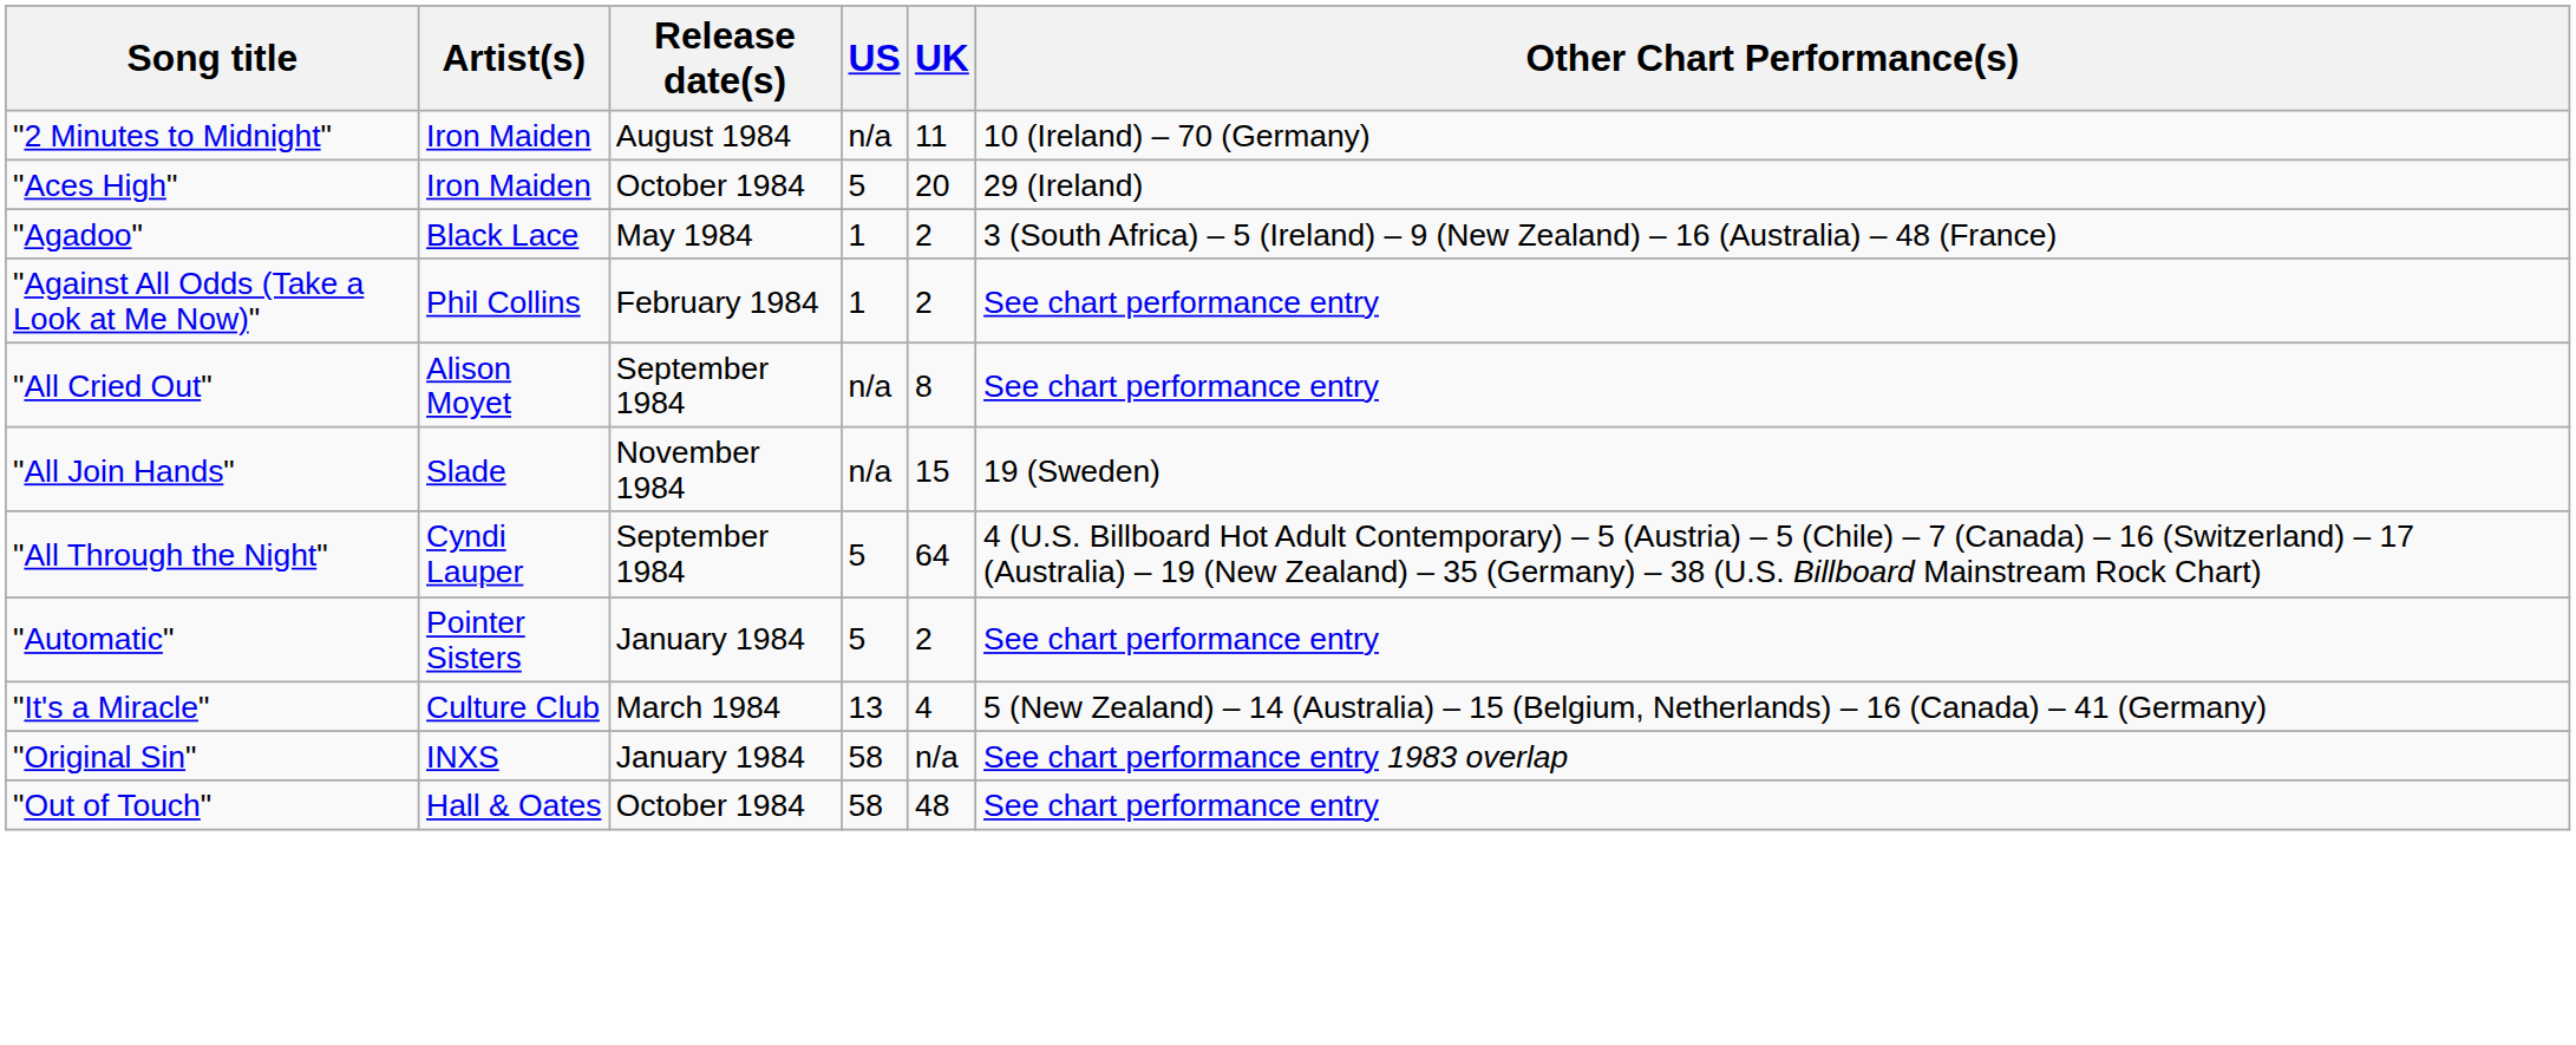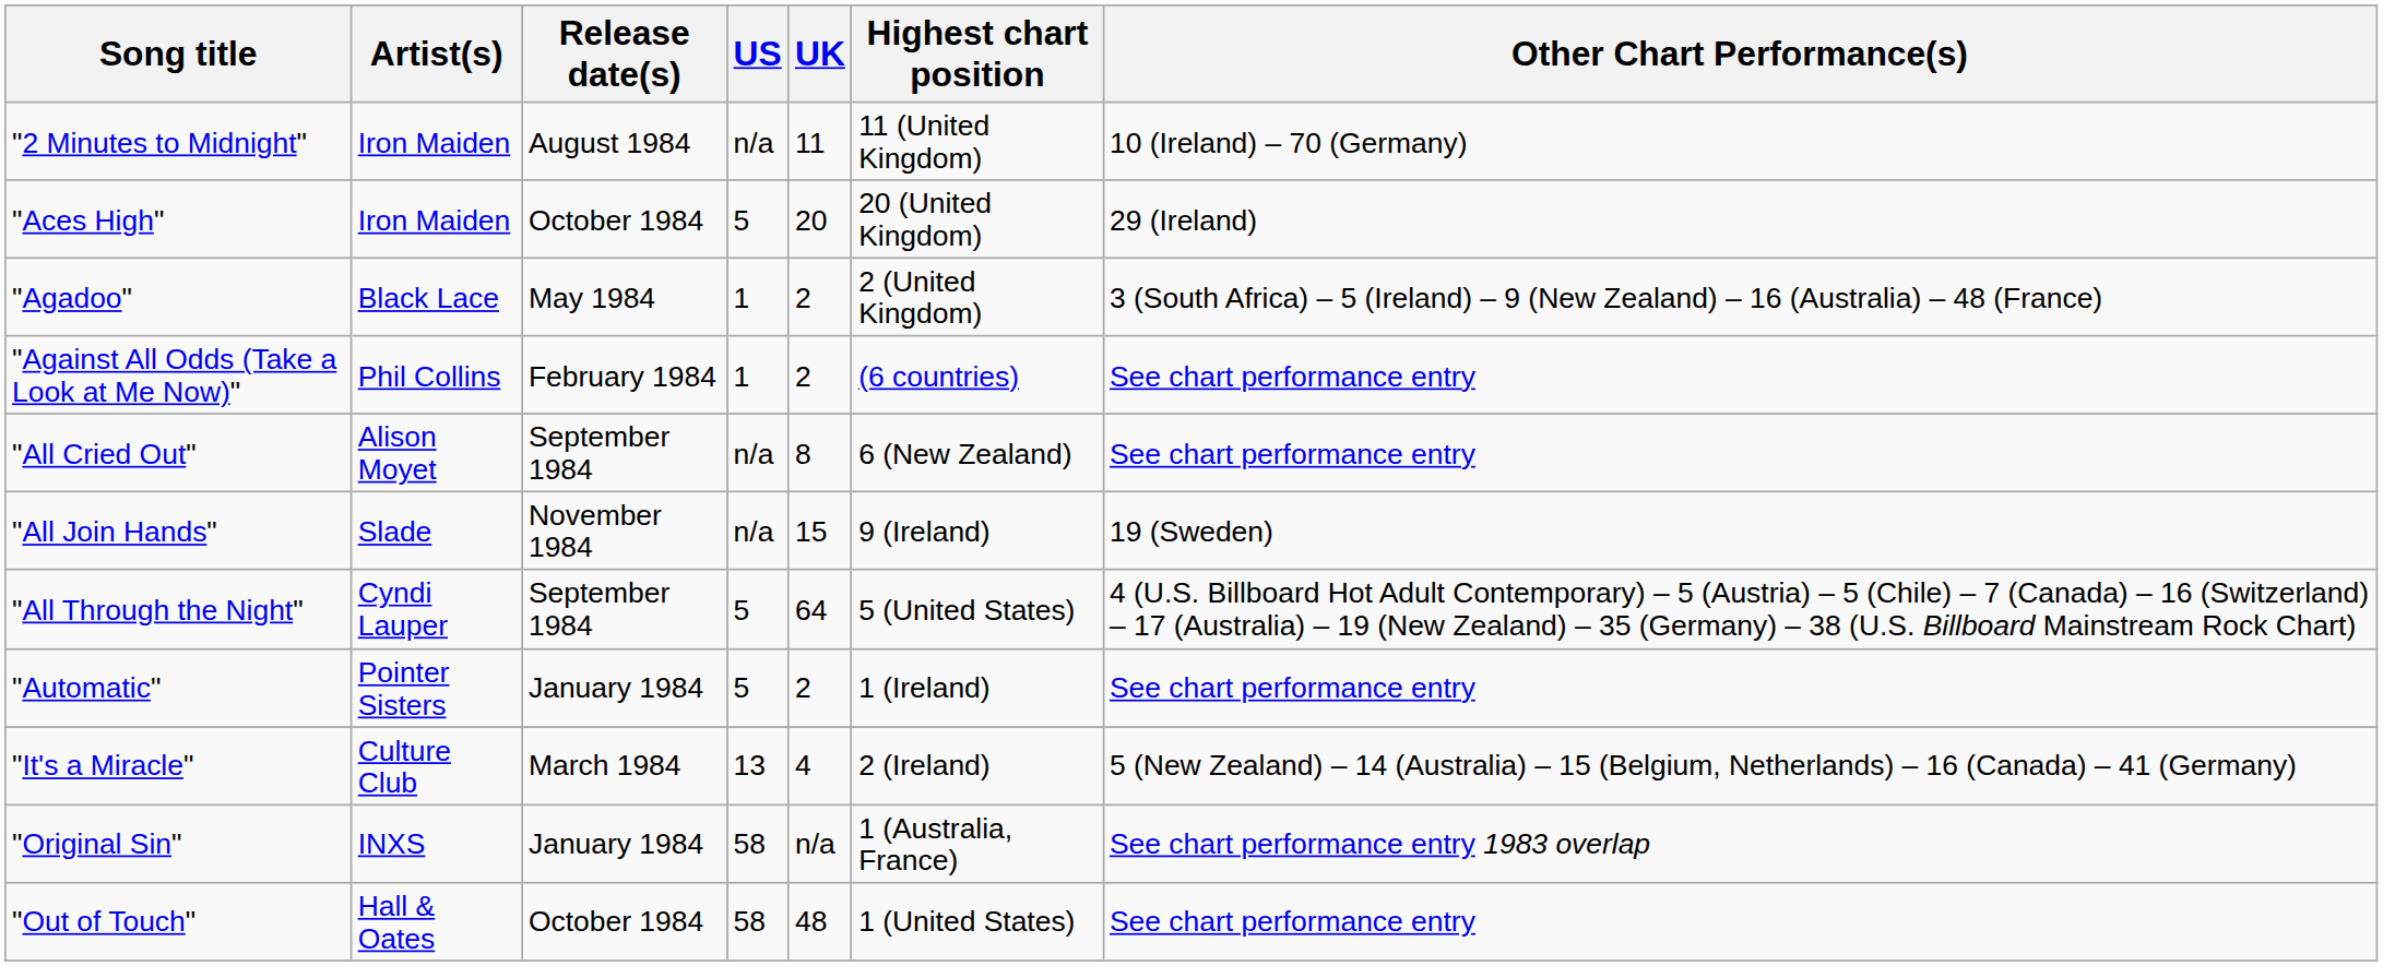+ column: Highest chart position | 11 (United Kingdom) | 20 (United Kingdom) | 2 (United Kingdom) | (6 countries) | 6 (New Zealand) | 9 (Ireland) | 5 (United States) | 1 (Ireland) | 2 (Ireland) | 1 (Australia, France) | 1 (United States)
